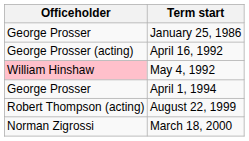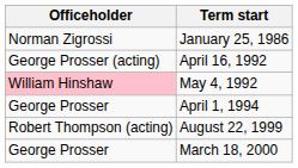January 25, 1986 | Officeholder: George Prosser -> Norman Zigrossi
March 18, 2000 | Officeholder: Norman Zigrossi -> George Prosser
